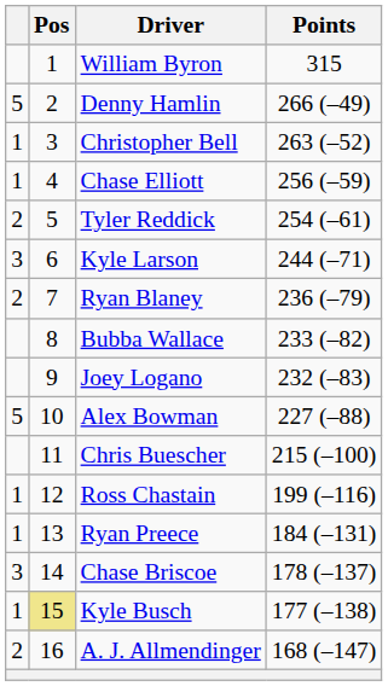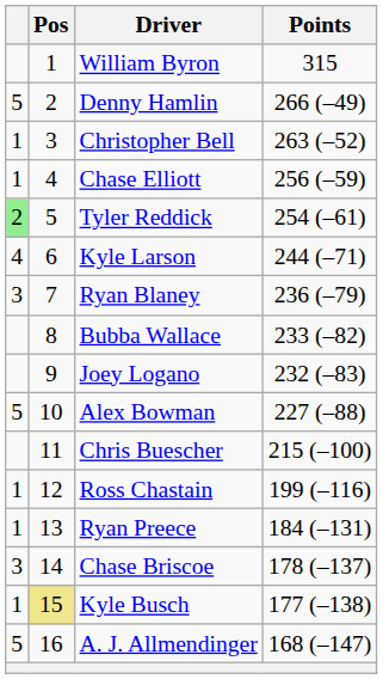Tyler Reddick | column 1: no background -> lightgreen background
Kyle Larson | column 1: 3 -> 4
Ryan Blaney | column 1: 2 -> 3
A. J. Allmendinger | column 1: 2 -> 5
